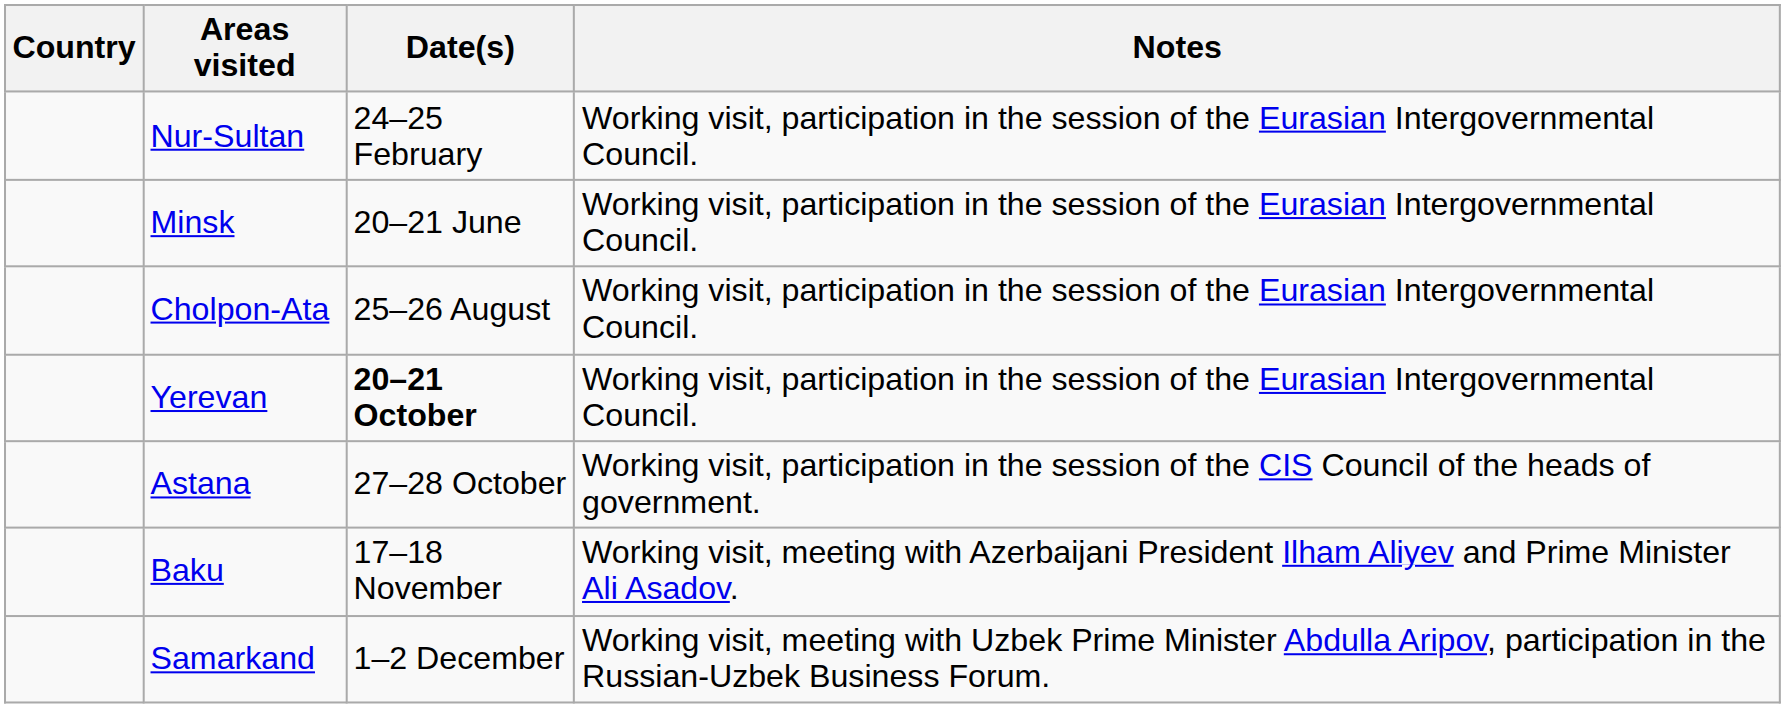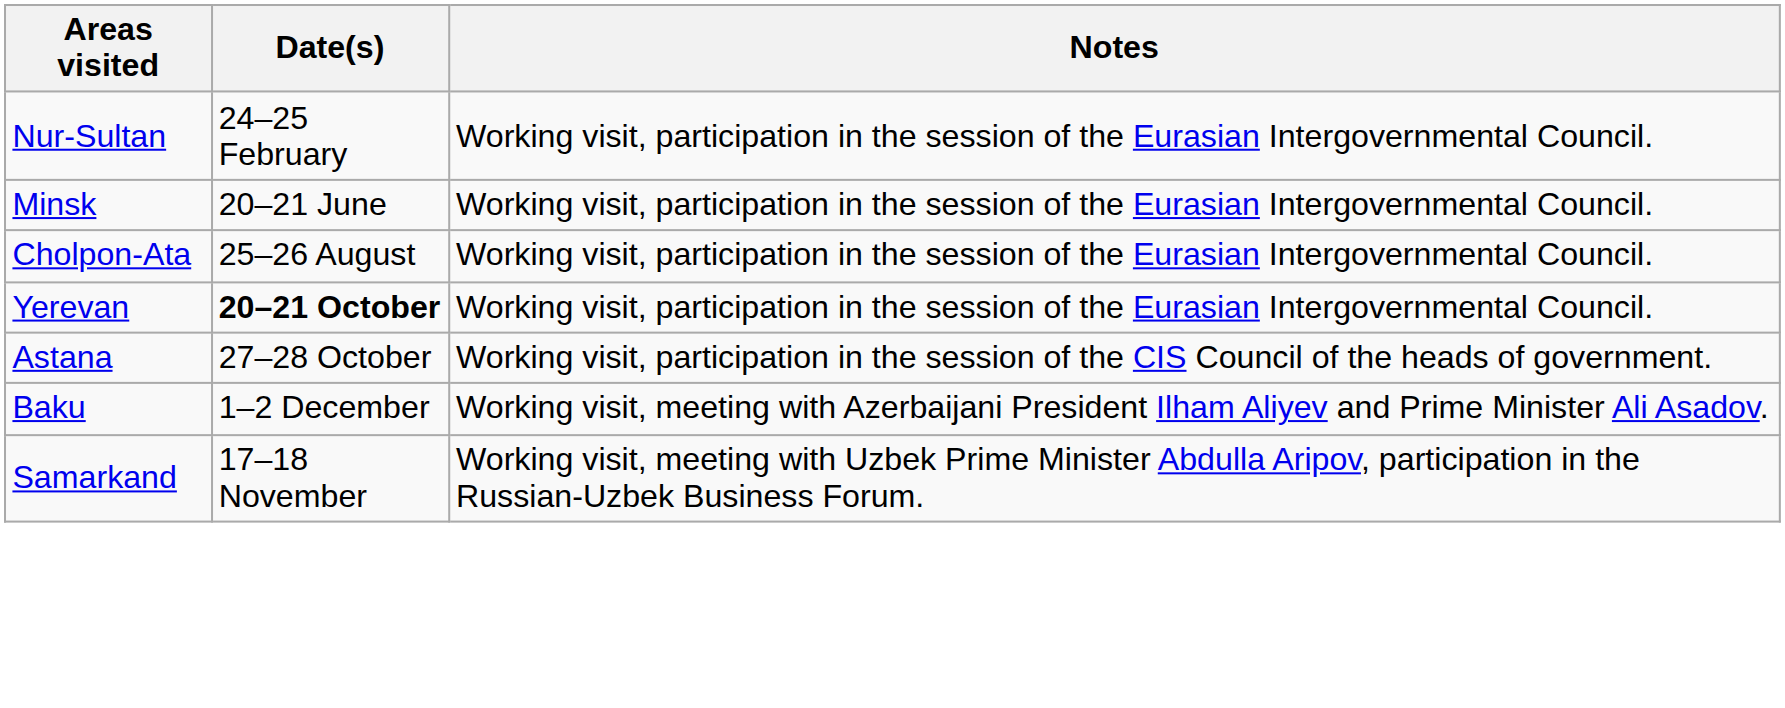- column: Country
Baku | Date(s): 17–18 November -> 1–2 December
Samarkand | Date(s): 1–2 December -> 17–18 November
